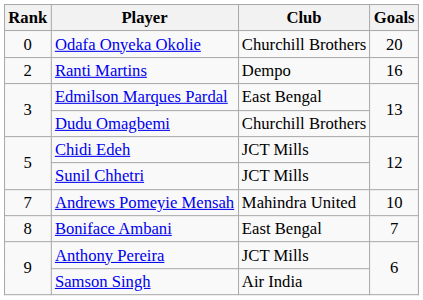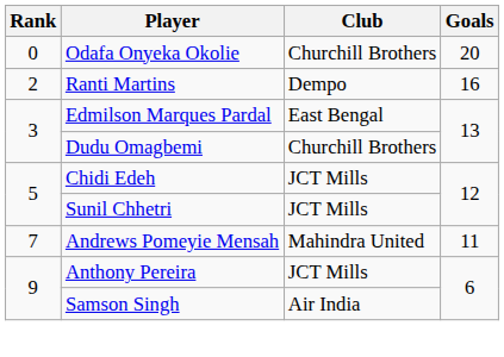Andrews Pomeyie Mensah | Goals: 10 -> 11
- row: 8 | Boniface Ambani | East Bengal | 7
